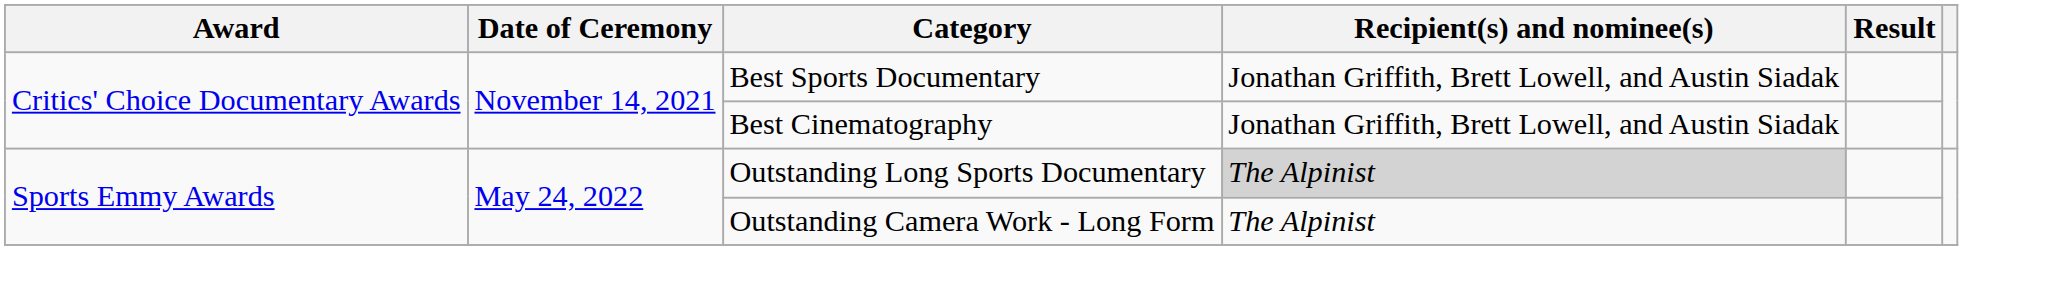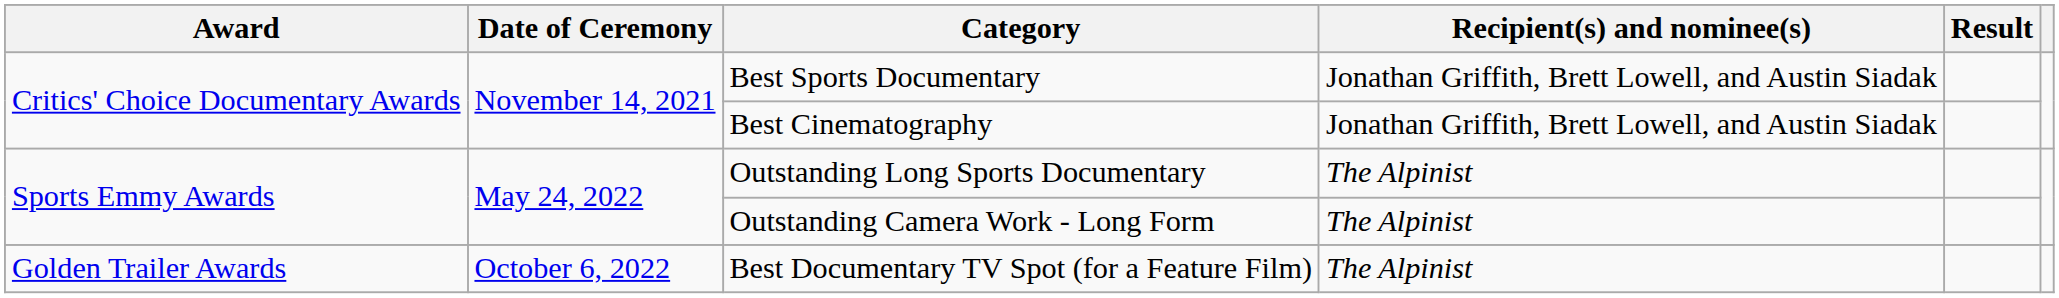Outstanding Long Sports Documentary | Recipient(s) and nominee(s): lightgrey background -> no background
+ row: Golden Trailer Awards | October 6, 2022 | Best Documentary TV Spot (for a Feature Film) | The Alpinist
